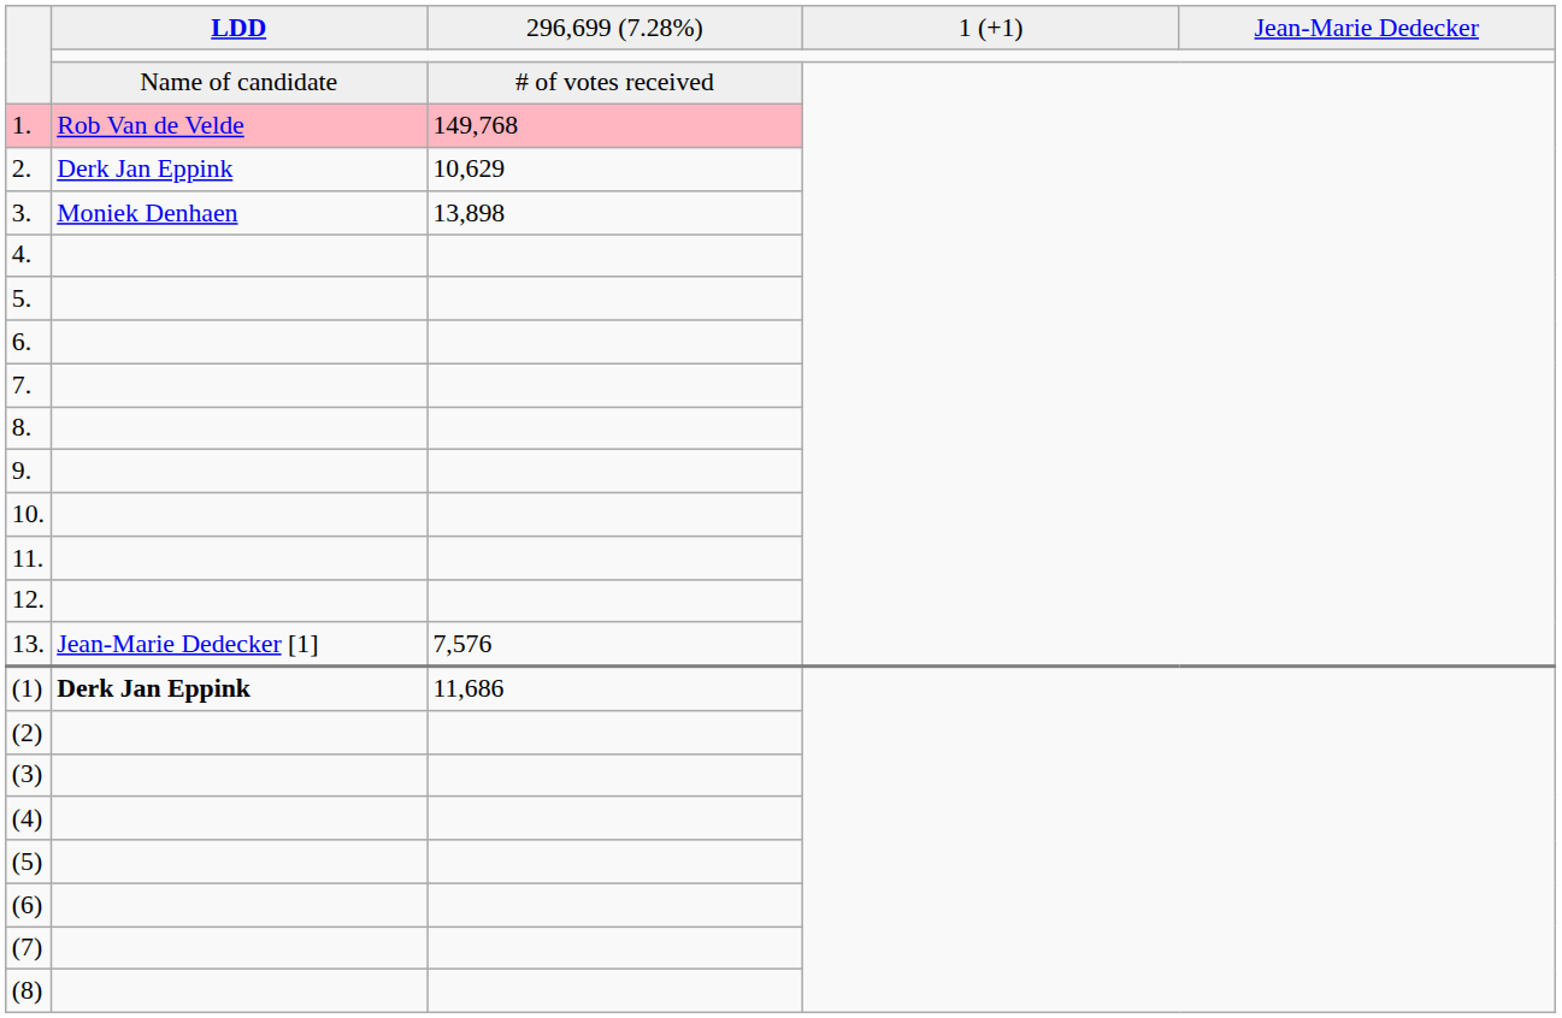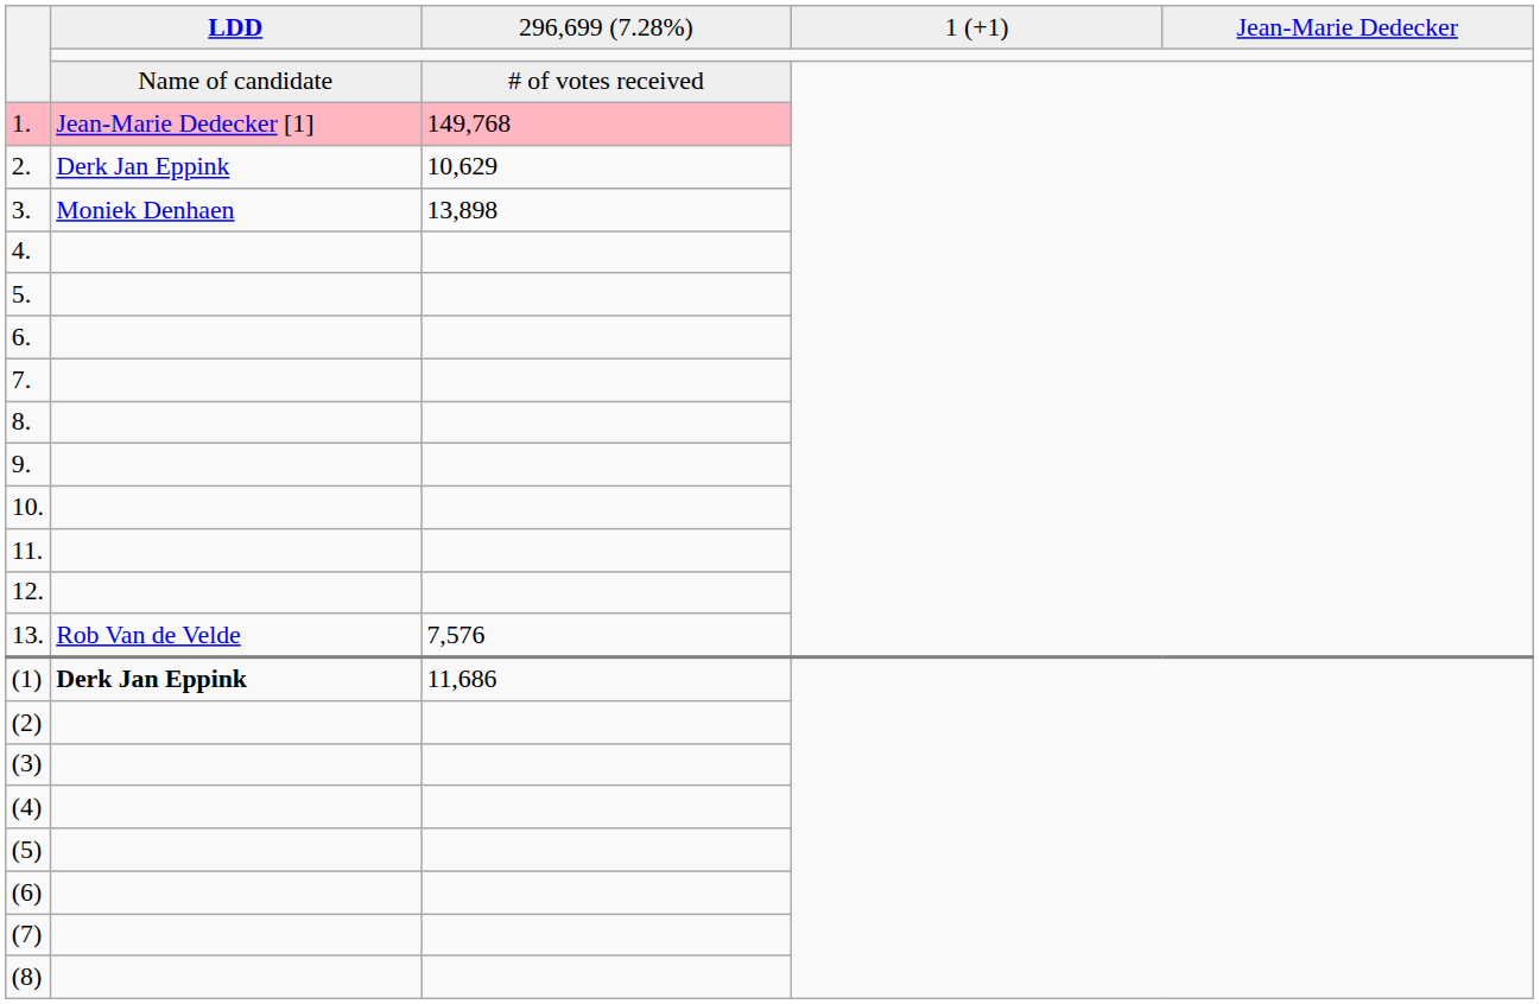1. | column 2: Rob Van de Velde -> Jean-Marie Dedecker [1]
13. | column 2: Jean-Marie Dedecker [1] -> Rob Van de Velde
